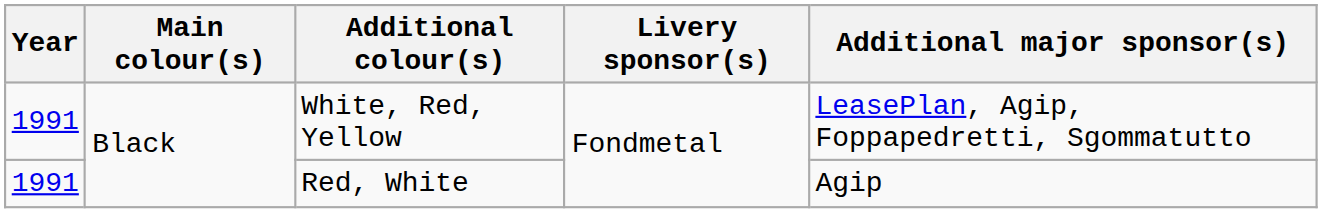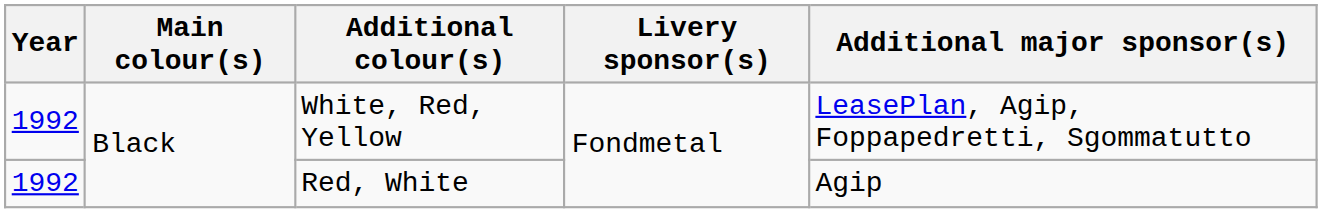White, Red, Yellow | Year: 1991 -> 1992
Red, White | Year: 1991 -> 1992
